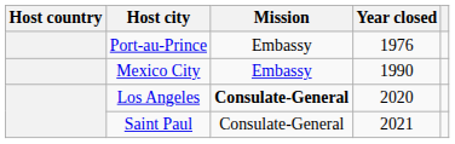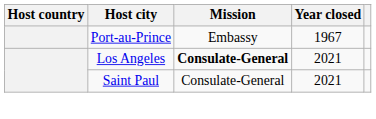Port-au-Prince | Year closed: 1976 -> 1967
- row: Mexico City | Embassy | 1990
Los Angeles | Year closed: 2020 -> 2021
